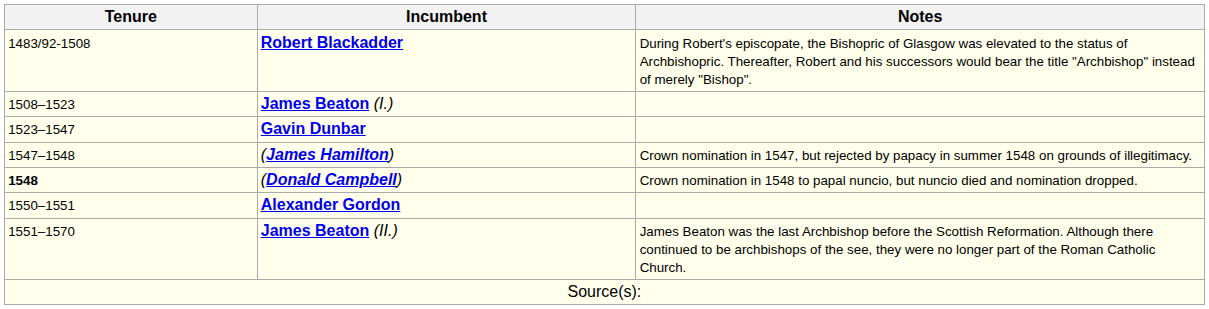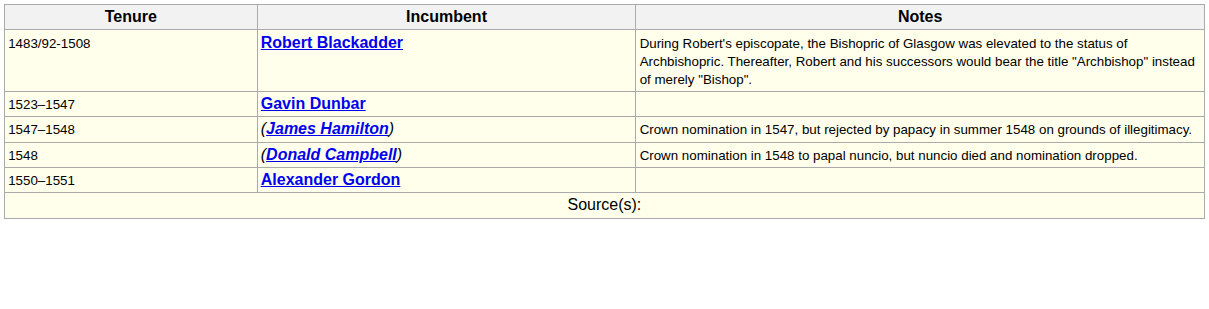- row: 1508–1523 | James Beaton (I.)
(Donald Campbell) | Tenure: bold -> normal
- row: 1551–1570 | James Beaton (II.) | James Beaton was the last Archbishop before the Scottish Reformation. Although there continued to be archbishops of the see, they were no longer part of the Roman Catholic Church.
